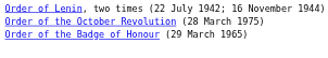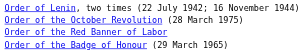+ row: Order of the Red Banner of Labor
